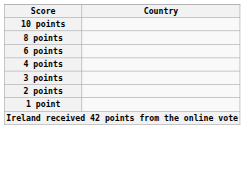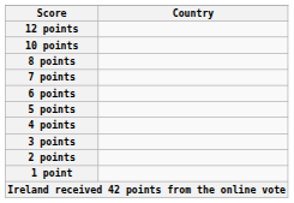+ row: 12 points
+ row: 7 points
+ row: 5 points
